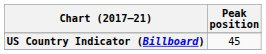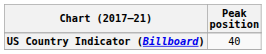US Country Indicator (Billboard) | Peak position: 45 -> 40
